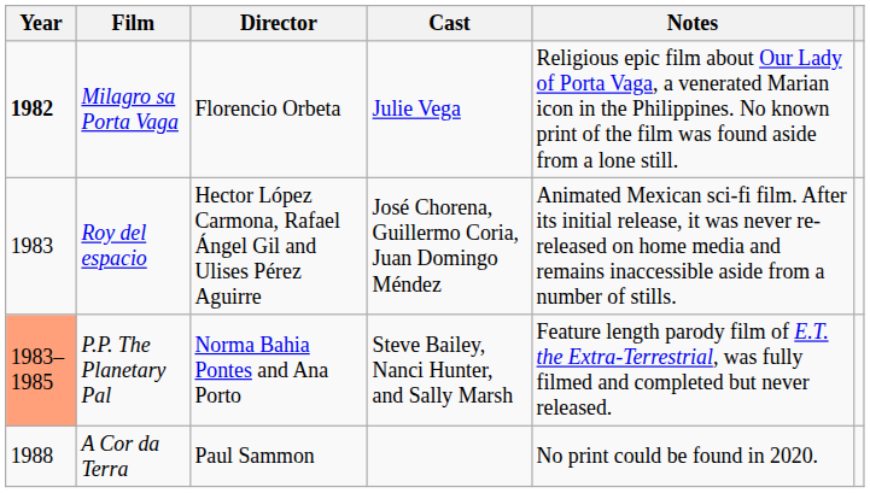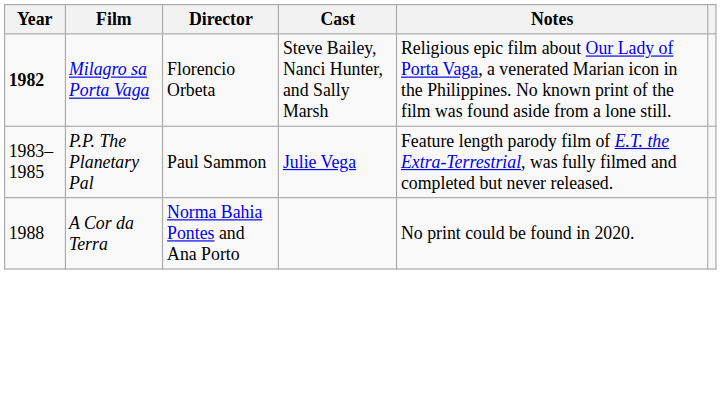Milagro sa Porta Vaga | Cast: Julie Vega -> Steve Bailey, Nanci Hunter, and Sally Marsh
- row: 1983 | Roy del espacio | Hector López Carmona, Rafael Ángel Gil and Ulises Pérez Aguirre | José Chorena, Guillermo Coria, Juan Domingo Méndez | Animated Mexican sci-fi film. After its initial release, it was never re-released on home media and remains inaccessible aside from a number of stills.
P.P. The Planetary Pal | Year: lightsalmon background -> no background
P.P. The Planetary Pal | Director: Norma Bahia Pontes and Ana Porto -> Paul Sammon
P.P. The Planetary Pal | Cast: Steve Bailey, Nanci Hunter, and Sally Marsh -> Julie Vega
A Cor da Terra | Director: Paul Sammon -> Norma Bahia Pontes and Ana Porto
